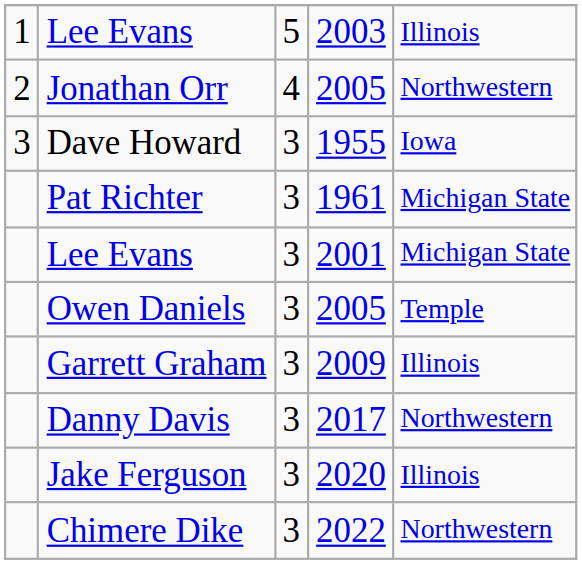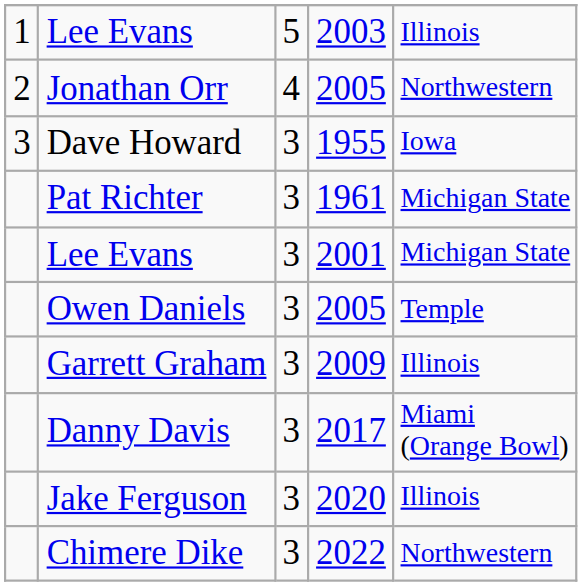Danny Davis | column 5: Northwestern -> Miami (Orange Bowl)
